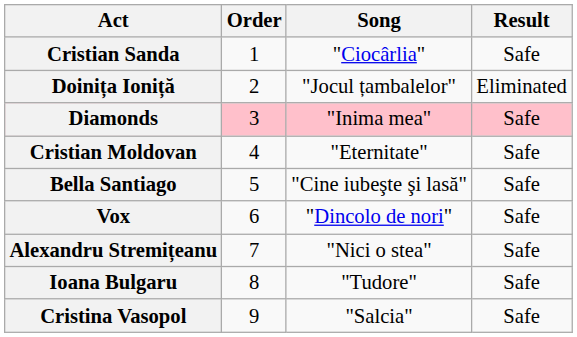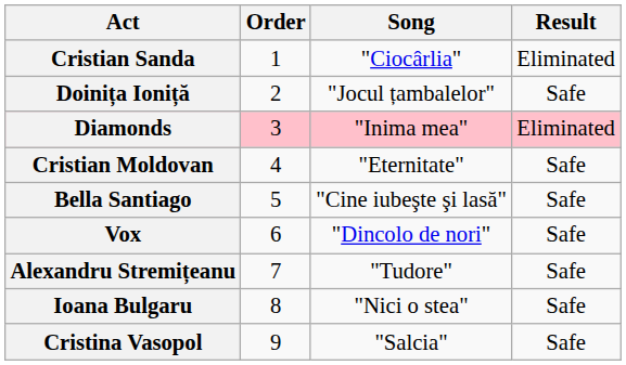Cristian Sanda | Result: Safe -> Eliminated
Doinița Ioniță | Result: Eliminated -> Safe
Diamonds | Result: Safe -> Eliminated
Alexandru Stremițeanu | Song: "Nici o stea" -> "Tudore"
Ioana Bulgaru | Song: "Tudore" -> "Nici o stea"
